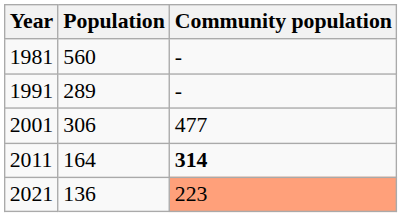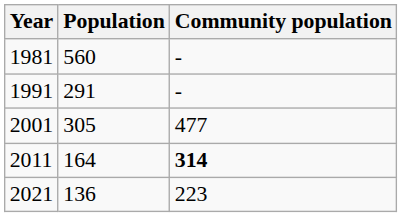1991 | Population: 289 -> 291
2001 | Population: 306 -> 305
2021 | Community population: lightsalmon background -> no background
